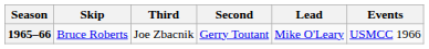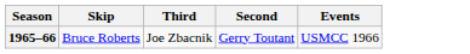- column: Lead | Mike O'Leary
